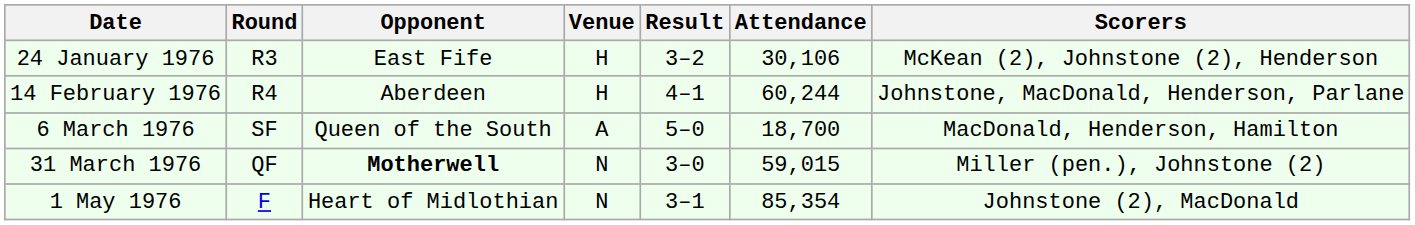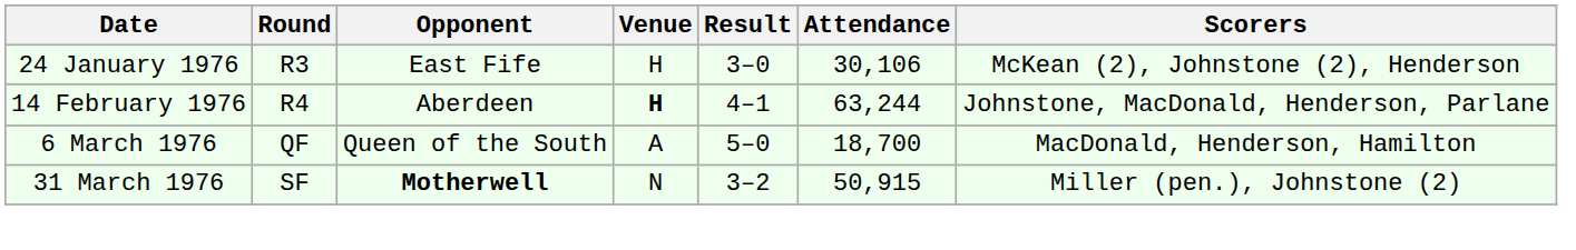24 January 1976 | Result: 3–2 -> 3–0
14 February 1976 | Venue: normal -> bold
14 February 1976 | Attendance: 60,244 -> 63,244
6 March 1976 | Round: SF -> QF
31 March 1976 | Round: QF -> SF
31 March 1976 | Result: 3–0 -> 3–2
31 March 1976 | Attendance: 59,015 -> 50,915
- row: 1 May 1976 | F | Heart of Midlothian | N | 3–1 | 85,354 | Johnstone (2), MacDonald
